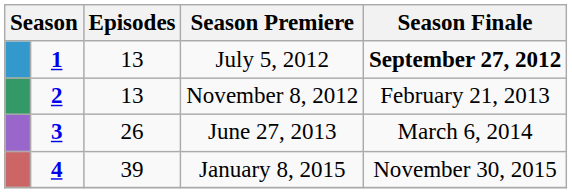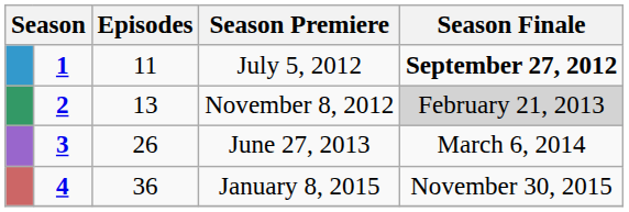July 5, 2012 | Episodes: 13 -> 11
November 8, 2012 | Season Finale: no background -> lightgrey background
January 8, 2015 | Episodes: 39 -> 36
